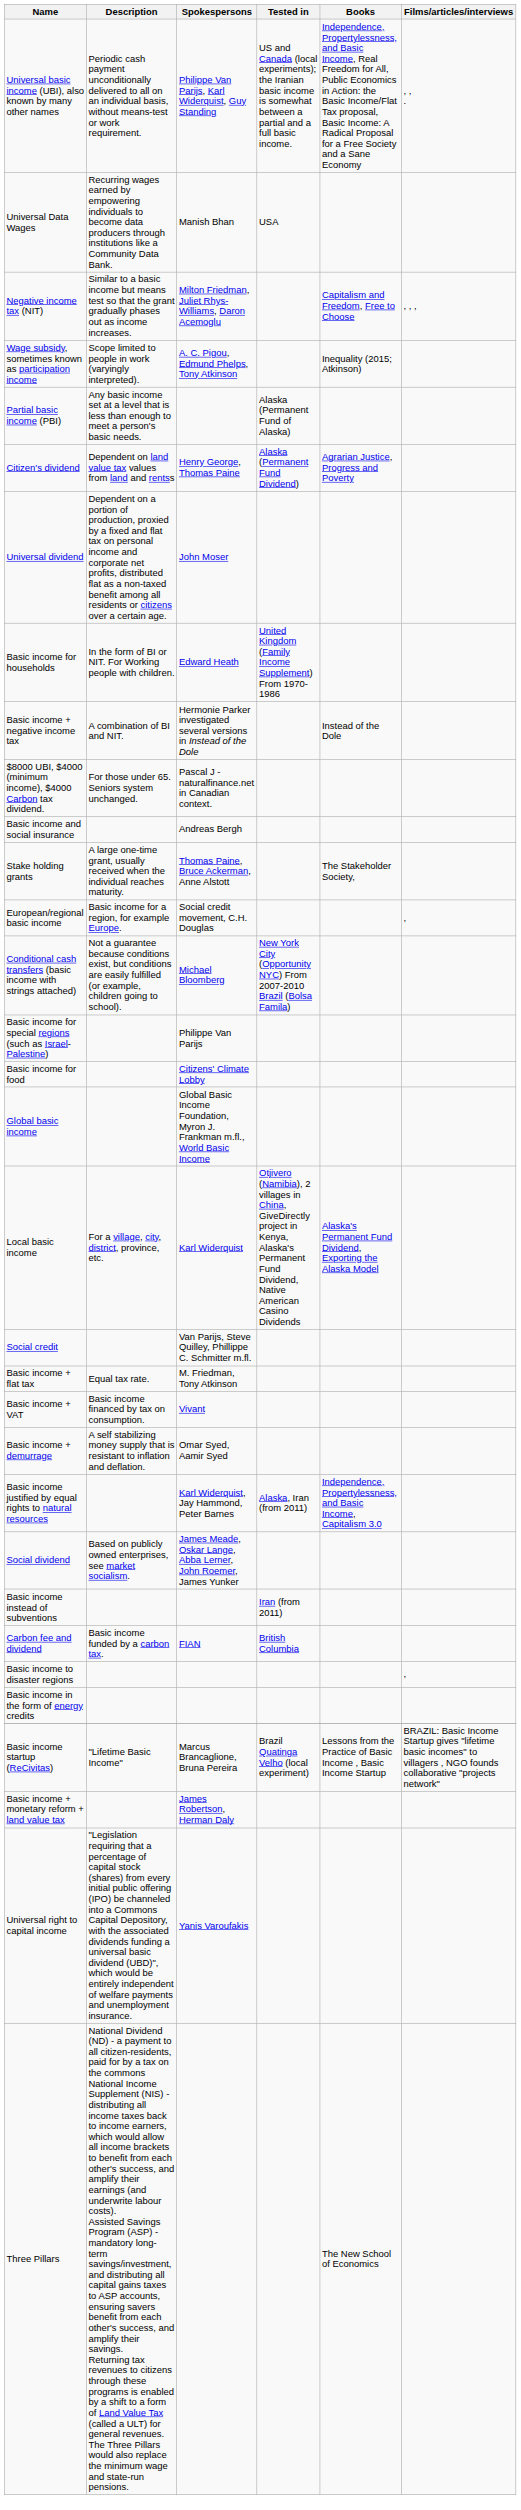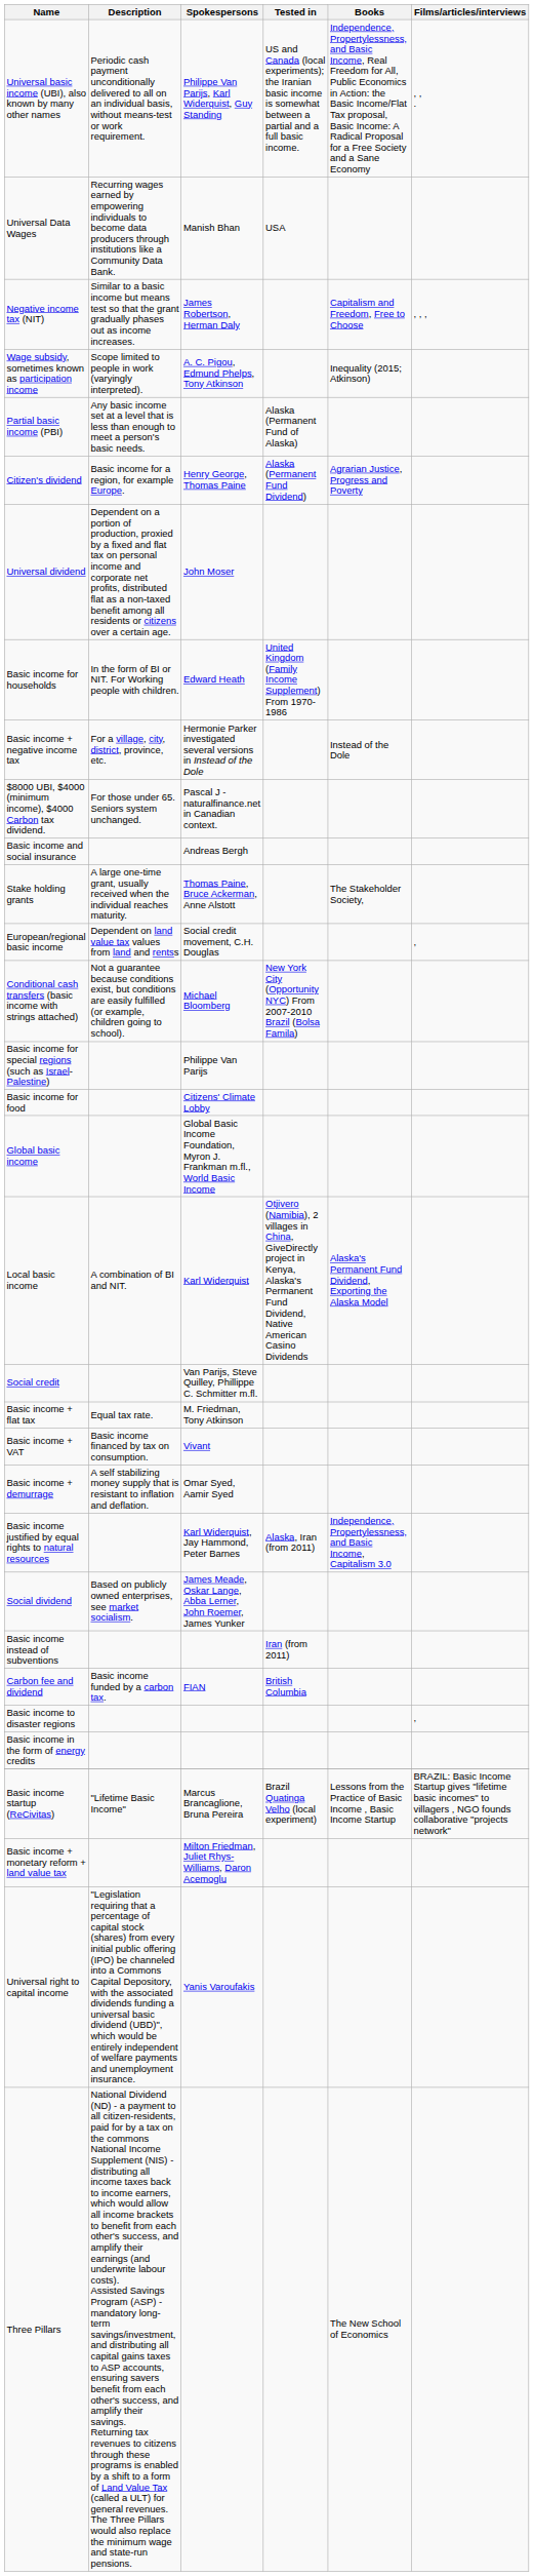Negative income tax (NIT) | Spokespersons: Milton Friedman, Juliet Rhys-Williams, Daron Acemoglu -> James Robertson, Herman Daly
Citizen's dividend | Description: Dependent on land value tax values from land and rentss -> Basic income for a region, for example Europe.
Basic income + negative income tax | Description: A combination of BI and NIT. -> For a village, city, district, province, etc.
European/regional basic income | Description: Basic income for a region, for example Europe. -> Dependent on land value tax values from land and rentss
Local basic income | Description: For a village, city, district, province, etc. -> A combination of BI and NIT.
Basic income + monetary reform + land value tax | Spokespersons: James Robertson, Herman Daly -> Milton Friedman, Juliet Rhys-Williams, Daron Acemoglu
